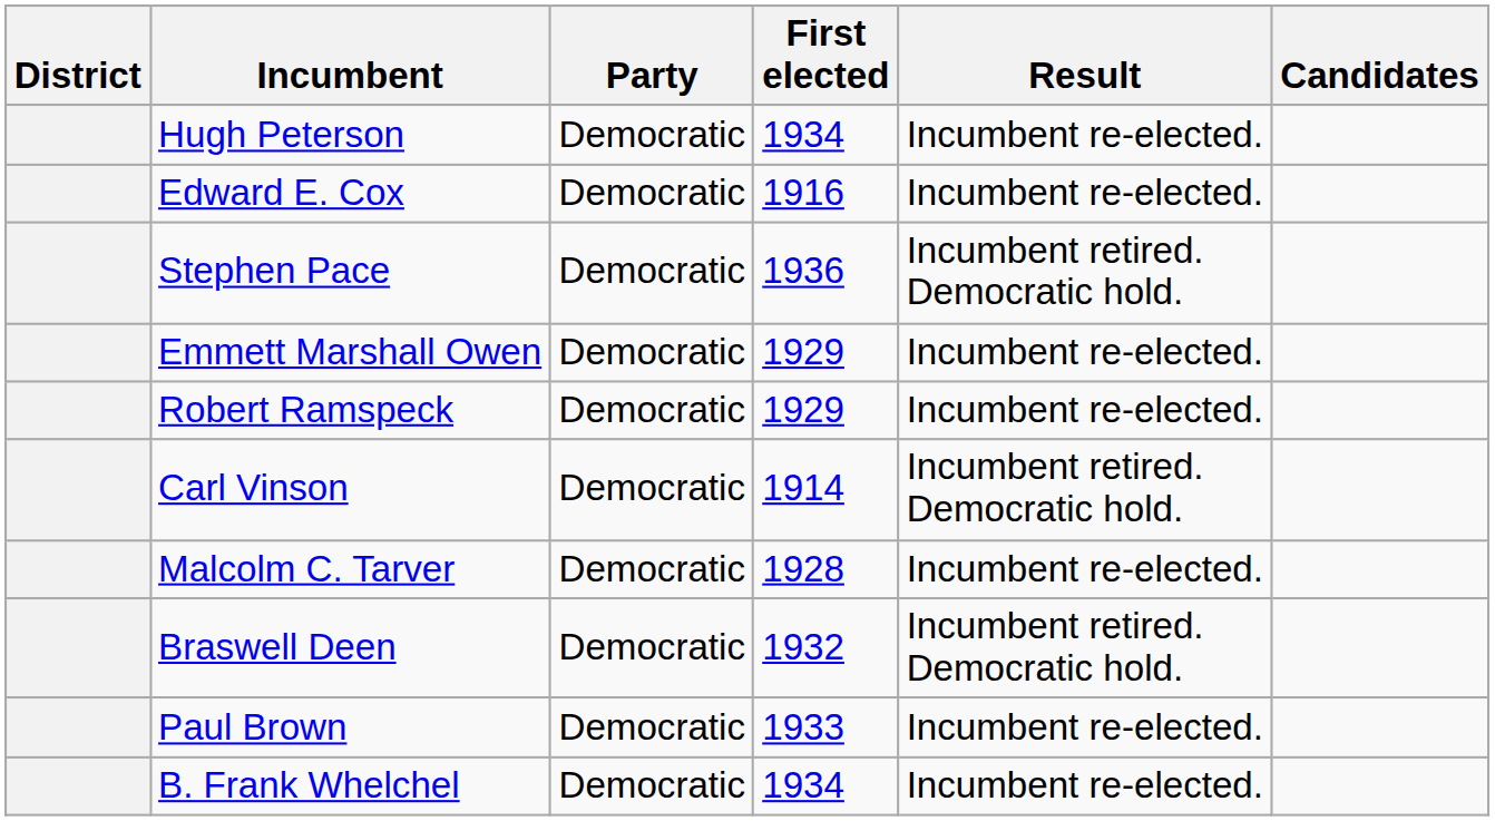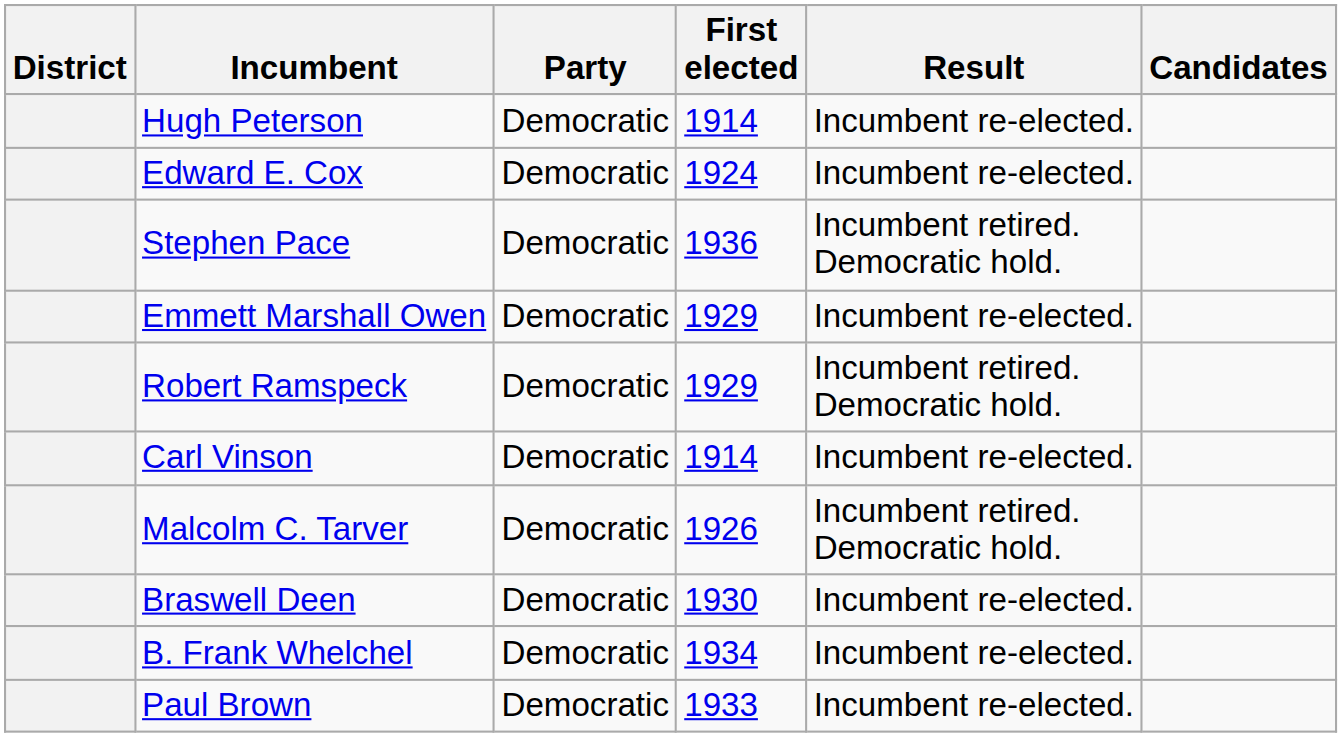Hugh Peterson | First elected: 1934 -> 1914
Edward E. Cox | First elected: 1916 -> 1924
Robert Ramspeck | Result: Incumbent re-elected. -> Incumbent retired. Democratic hold.
Carl Vinson | Result: Incumbent retired. Democratic hold. -> Incumbent re-elected.
Malcolm C. Tarver | First elected: 1928 -> 1926
Malcolm C. Tarver | Result: Incumbent re-elected. -> Incumbent retired. Democratic hold.
Braswell Deen | First elected: 1932 -> 1930
Braswell Deen | Result: Incumbent retired. Democratic hold. -> Incumbent re-elected.
rows swapped: B. Frank Whelchel <-> Paul Brown
